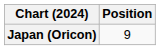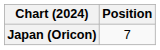Japan (Oricon) | Position: 9 -> 7
